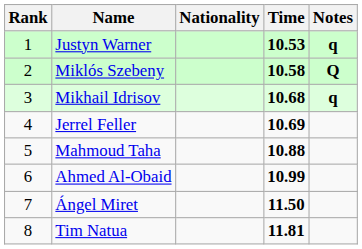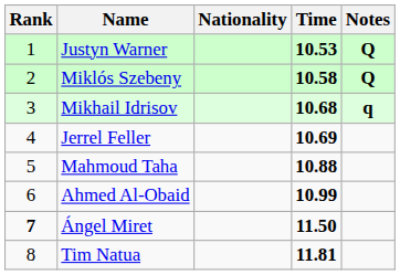Justyn Warner | Notes: q -> Q
Ángel Miret | Rank: normal -> bold
